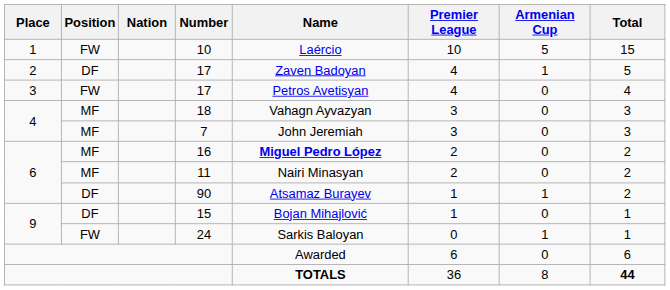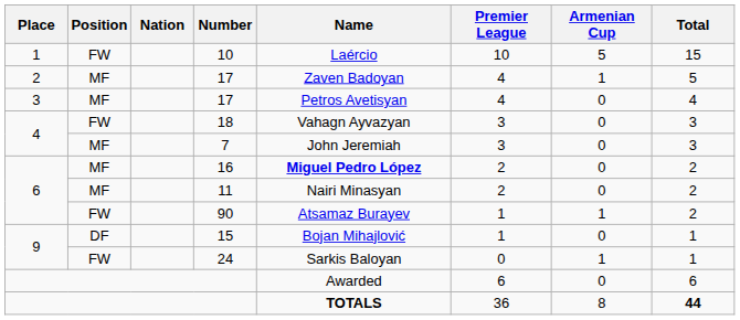2 / 17 | Position: DF -> MF
3 / 17 | Position: FW -> MF
18 | Position: MF -> FW
90 | Position: DF -> FW
